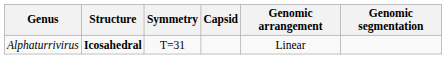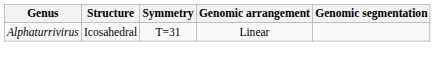- column: Capsid
Alphaturrivirus | Structure: bold -> normal
